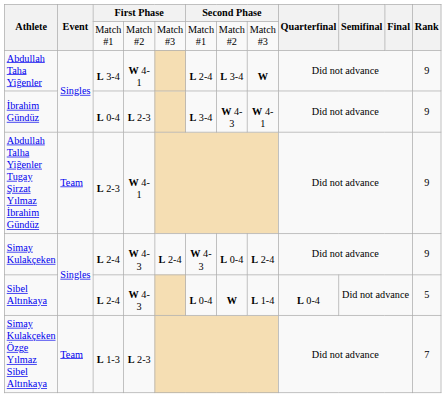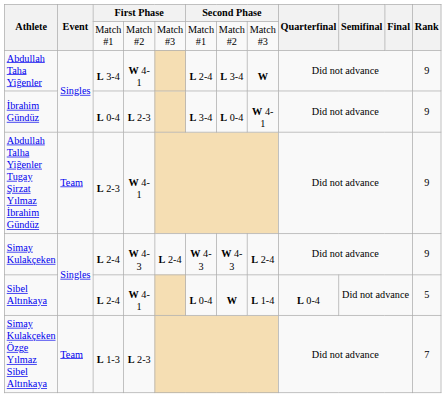İbrahim Gündüz | column 7: W 4-3 -> L 0-4
Simay Kulakçeken | column 7: L 0-4 -> W 4-3
Sibel Altınkaya | column 4: W 4-3 -> W 4-1
